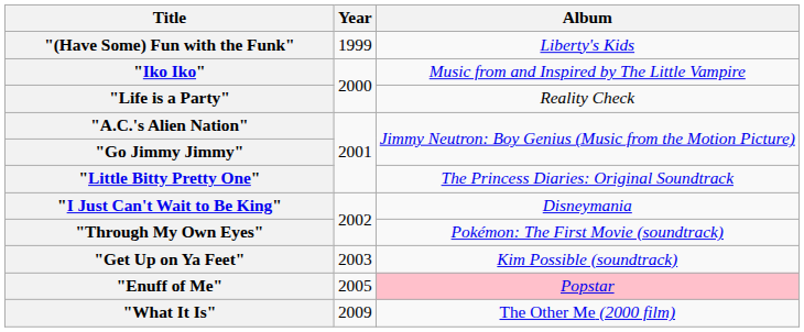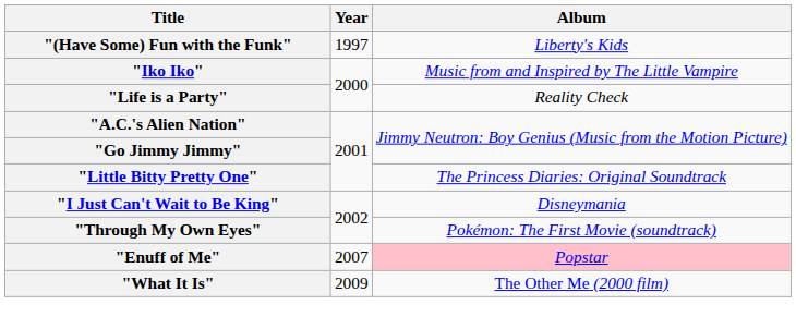"(Have Some) Fun with the Funk" | Year: 1999 -> 1997
- row: "Get Up on Ya Feet" | 2003 | Kim Possible (soundtrack)
"Enuff of Me" | Year: 2005 -> 2007
